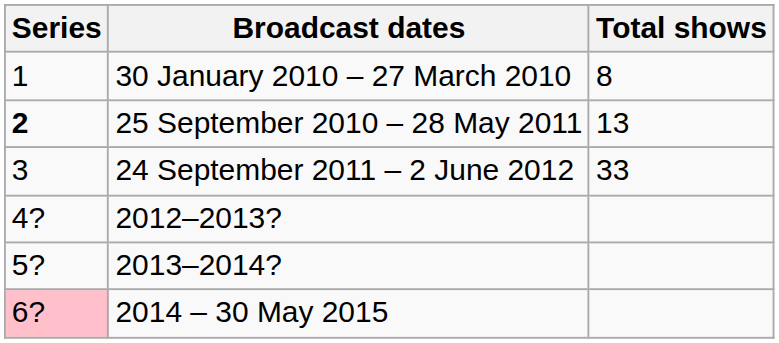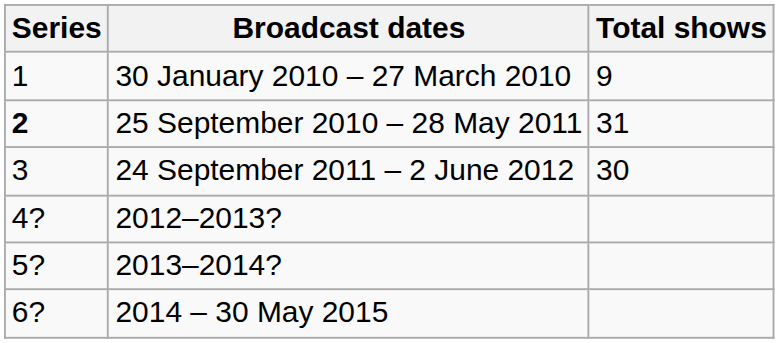30 January 2010 – 27 March 2010 | Total shows: 8 -> 9
25 September 2010 – 28 May 2011 | Total shows: 13 -> 31
24 September 2011 – 2 June 2012 | Total shows: 33 -> 30
2014 – 30 May 2015 | Series: pink background -> no background
